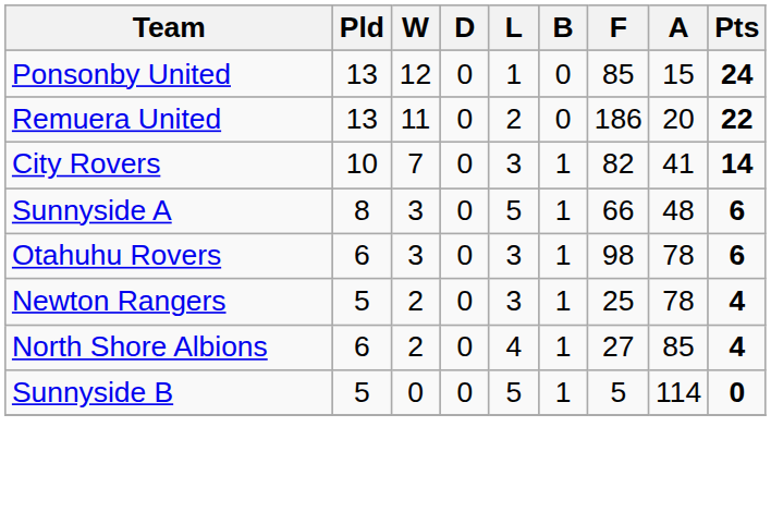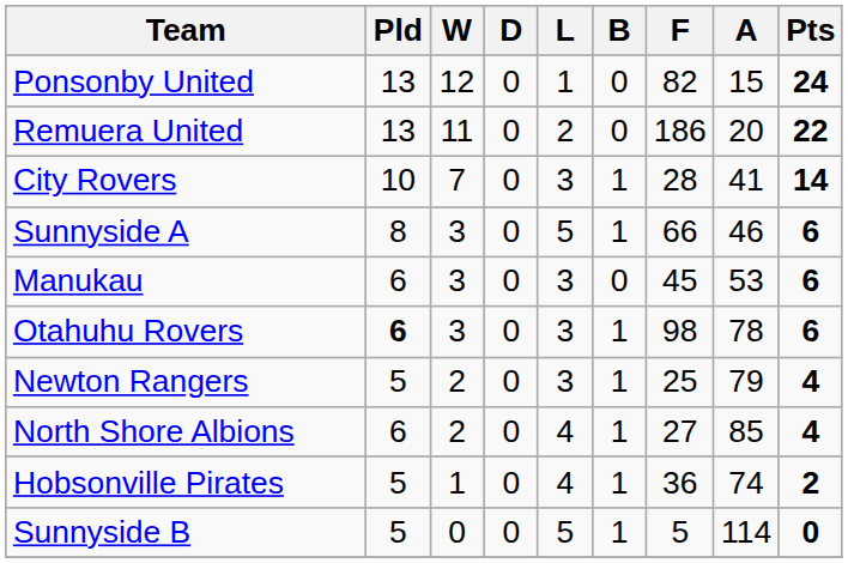Ponsonby United | F: 85 -> 82
City Rovers | F: 82 -> 28
Sunnyside A | A: 48 -> 46
+ row: Manukau | 6 | 3 | 0 | 3 | 0 | 45 | 53 | 6
Otahuhu Rovers | Pld: normal -> bold
Newton Rangers | A: 78 -> 79
+ row: Hobsonville Pirates | 5 | 1 | 0 | 4 | 1 | 36 | 74 | 2
